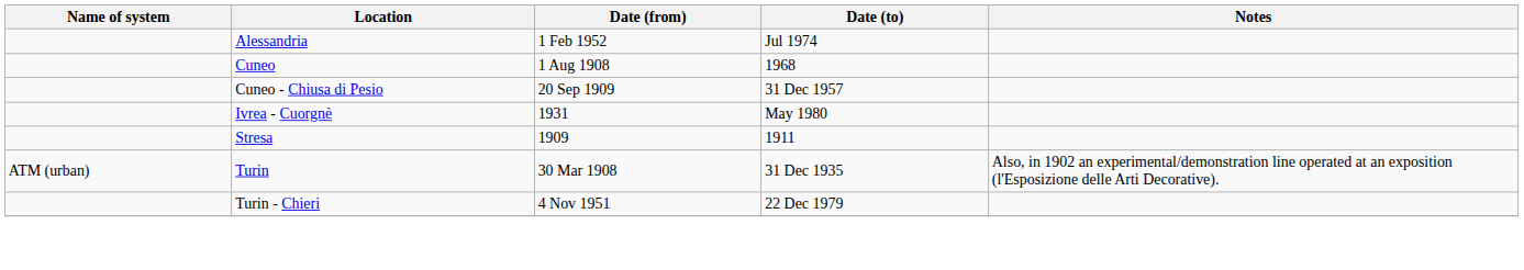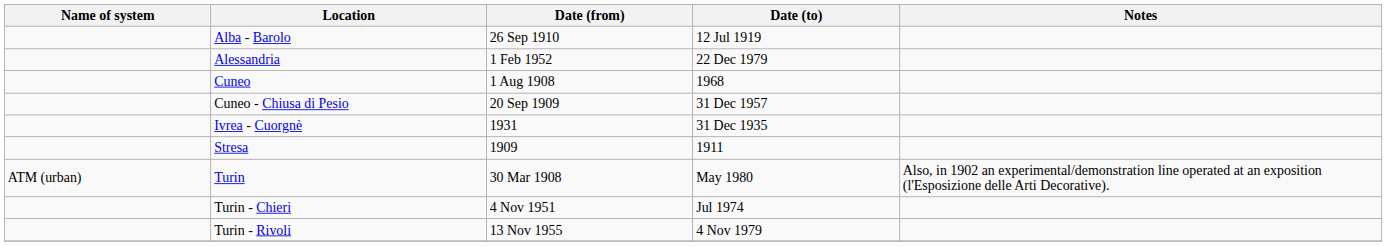+ row: Alba - Barolo | 26 Sep 1910 | 12 Jul 1919
Alessandria | Date (to): Jul 1974 -> 22 Dec 1979
Ivrea - Cuorgnè | Date (to): May 1980 -> 31 Dec 1935
Turin | Date (to): 31 Dec 1935 -> May 1980
Turin - Chieri | Date (to): 22 Dec 1979 -> Jul 1974
+ row: Turin - Rivoli | 13 Nov 1955 | 4 Nov 1979
